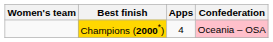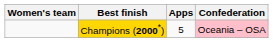Champions (2000*) | Apps: 4 -> 5
